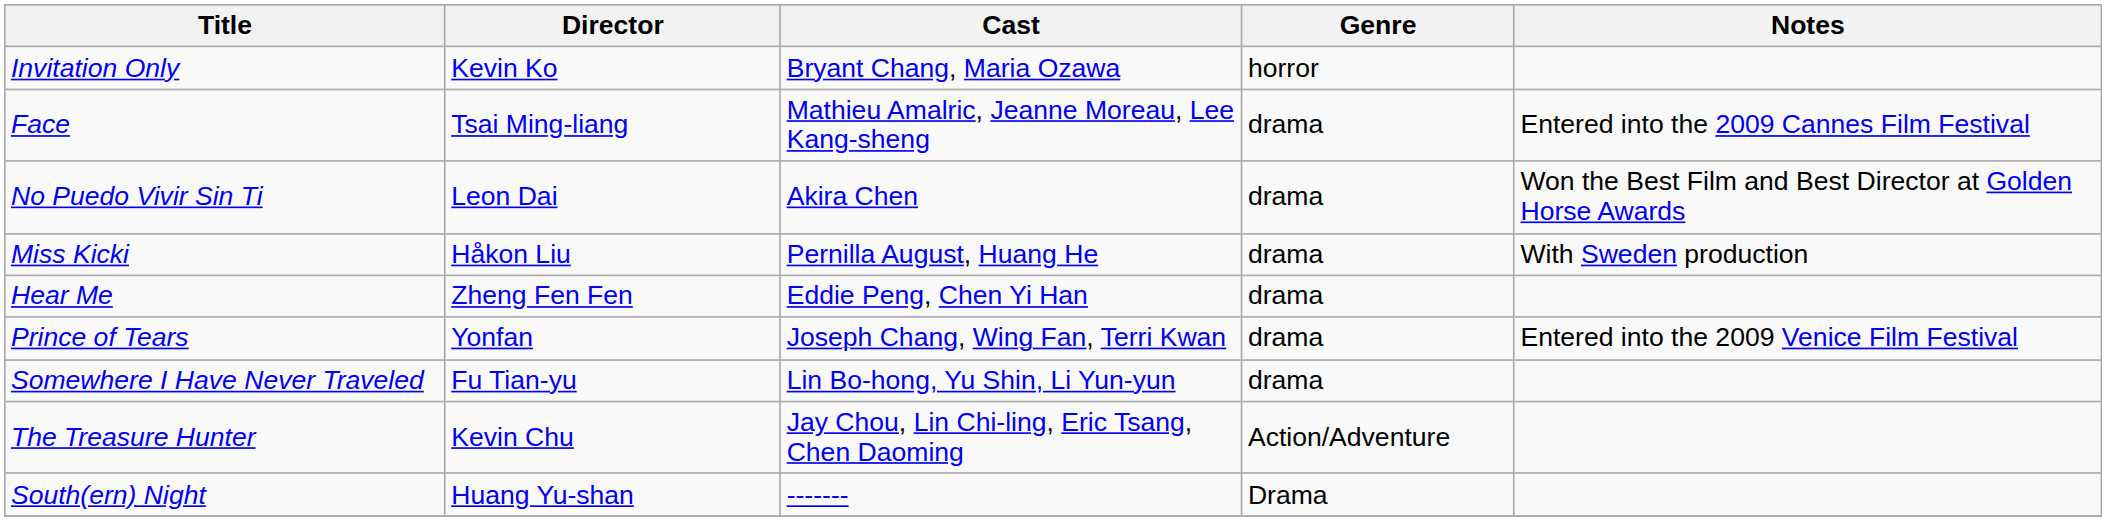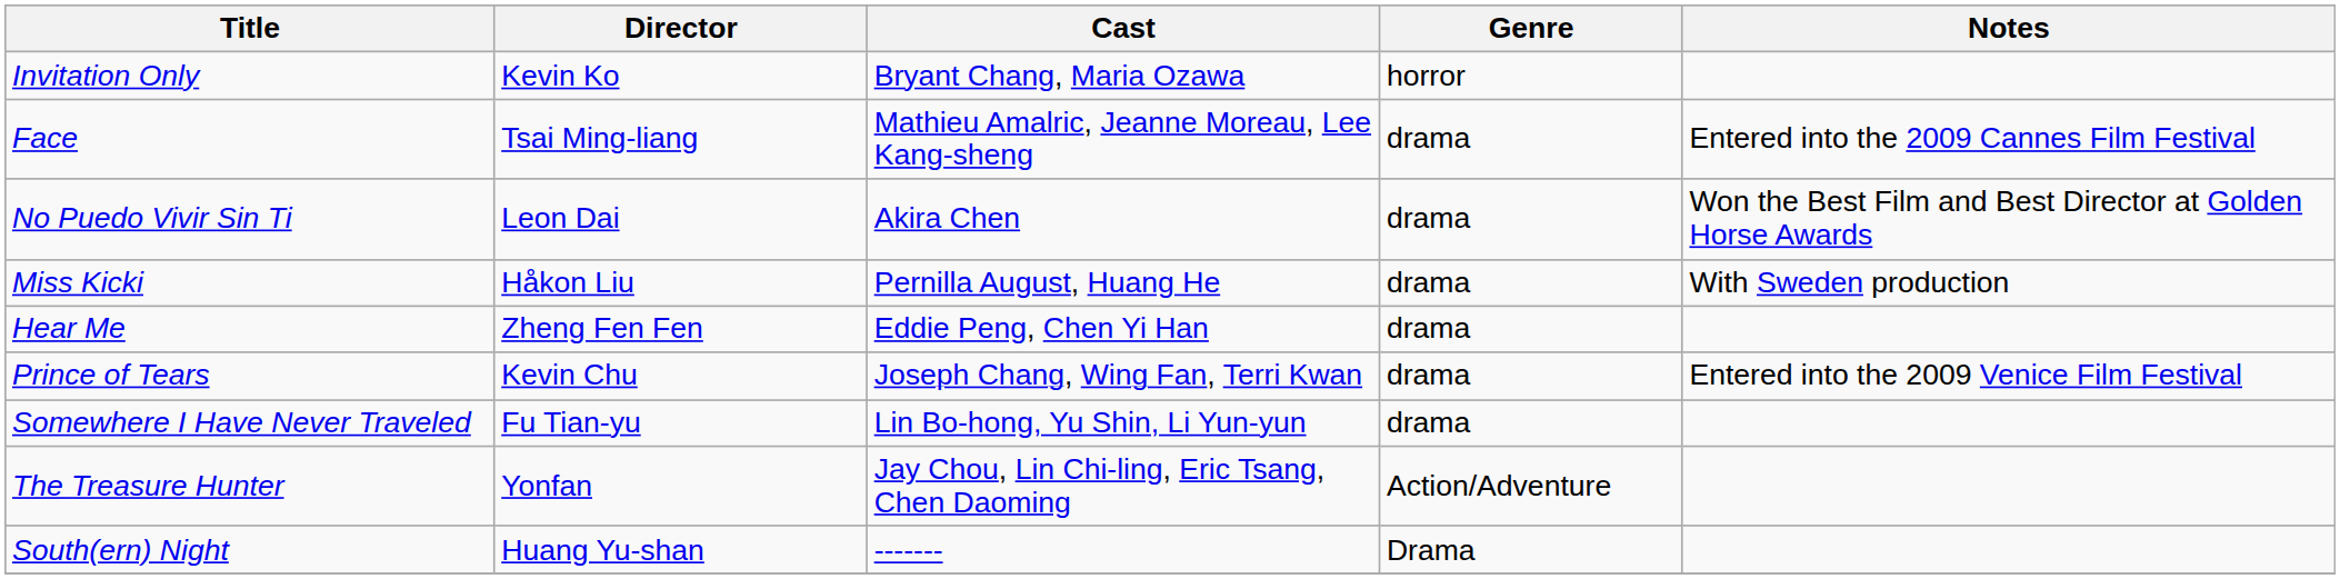Prince of Tears | Director: Yonfan -> Kevin Chu
The Treasure Hunter | Director: Kevin Chu -> Yonfan
